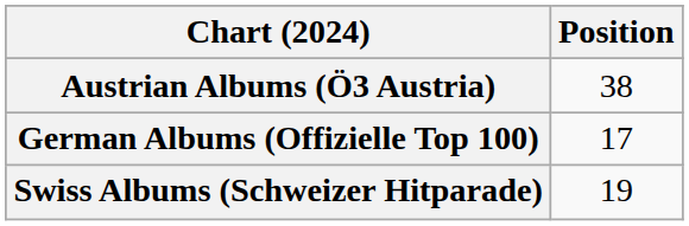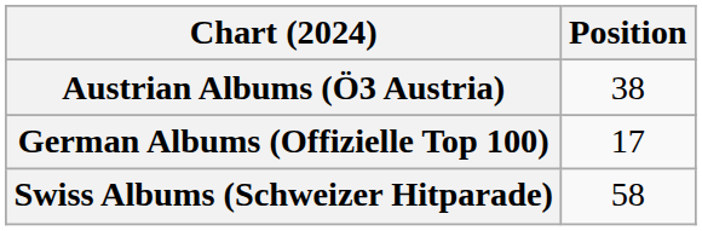Swiss Albums (Schweizer Hitparade) | Position: 19 -> 58
